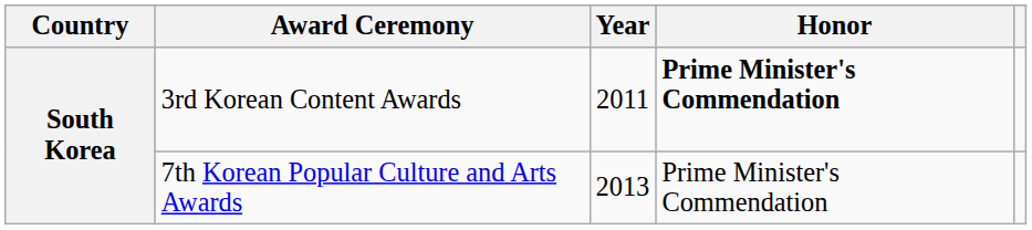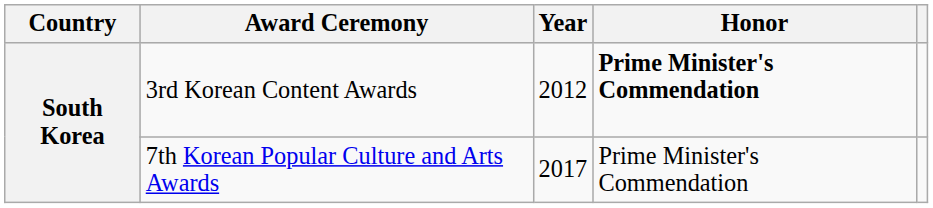3rd Korean Content Awards | Year: 2011 -> 2012
7th Korean Popular Culture and Arts Awards | Year: 2013 -> 2017
